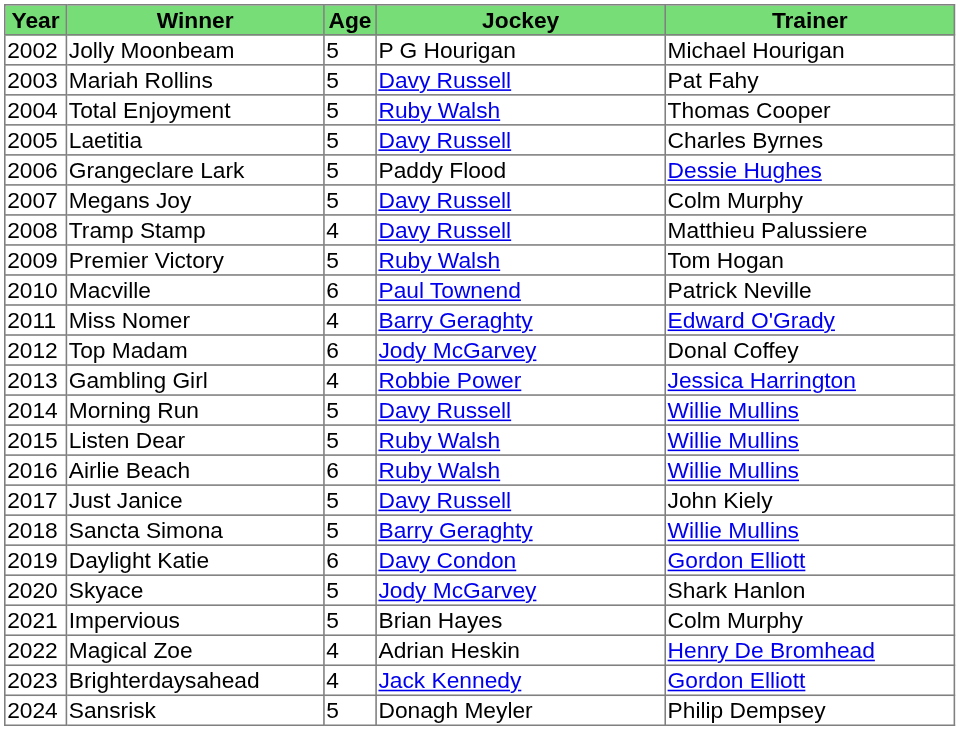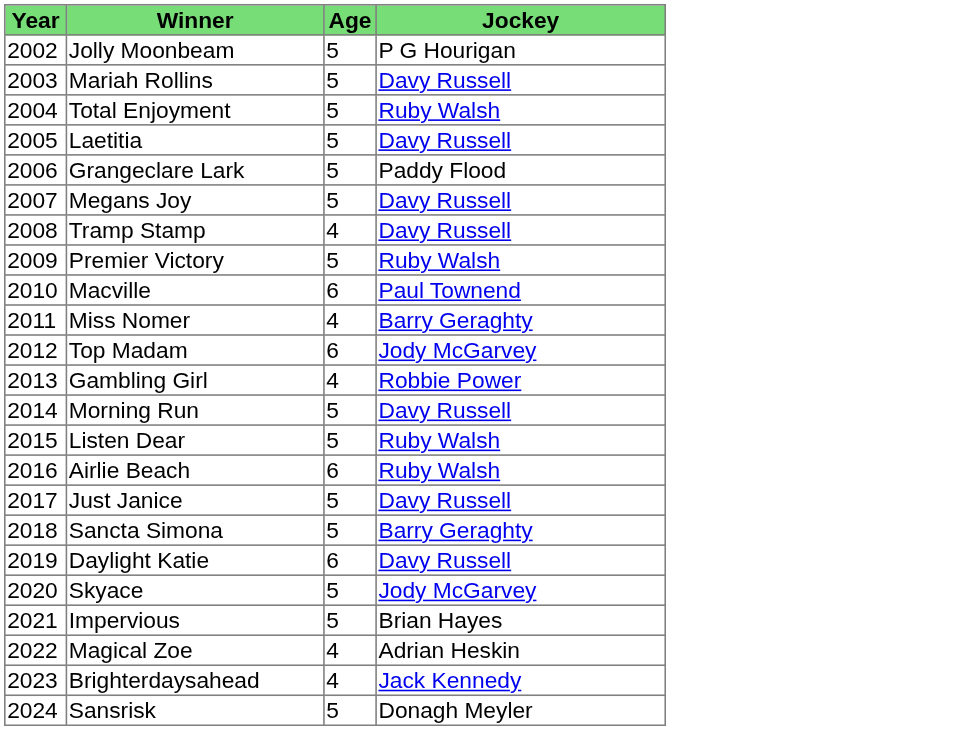- column: Trainer | Michael Hourigan | Pat Fahy | Thomas Cooper | Charles Byrnes | Dessie Hughes | Colm Murphy | Matthieu Palussiere | Tom Hogan | Patrick Neville | Edward O'Grady | Donal Coffey | Jessica Harrington | Willie Mullins | Willie Mullins | Willie Mullins | John Kiely | Willie Mullins | Gordon Elliott | Shark Hanlon | Colm Murphy | Henry De Bromhead | Gordon Elliott | Philip Dempsey
Daylight Katie | Jockey: Davy Condon -> Davy Russell
